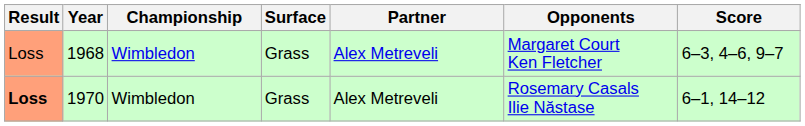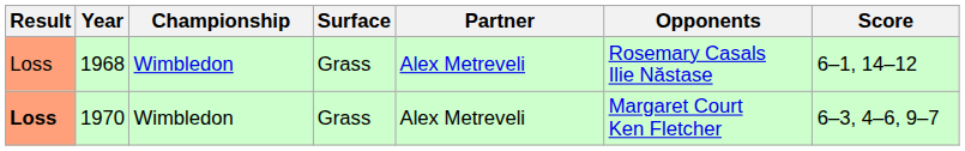1968 | Opponents: Margaret Court Ken Fletcher -> Rosemary Casals Ilie Năstase
1968 | Score: 6–3, 4–6, 9–7 -> 6–1, 14–12
1970 | Opponents: Rosemary Casals Ilie Năstase -> Margaret Court Ken Fletcher
1970 | Score: 6–1, 14–12 -> 6–3, 4–6, 9–7
